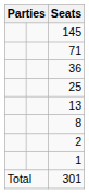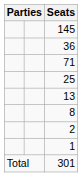rows swapped: 71 <-> 36
